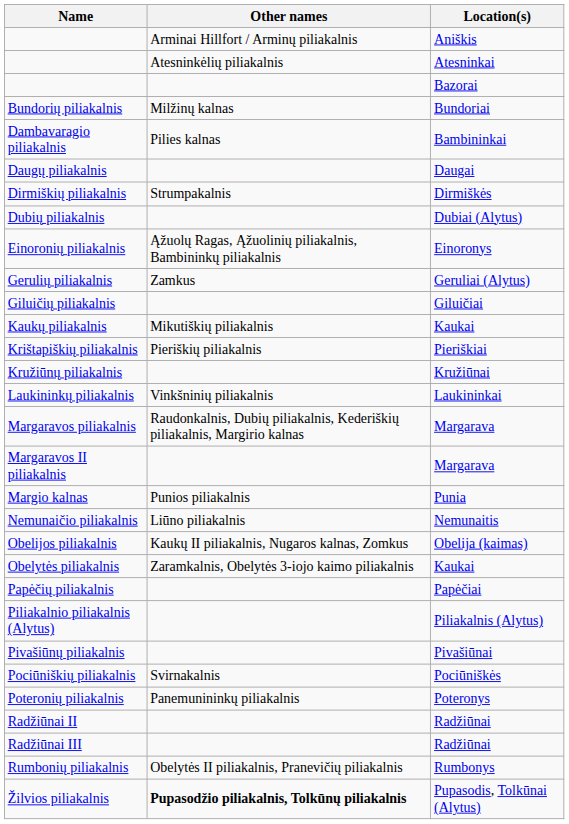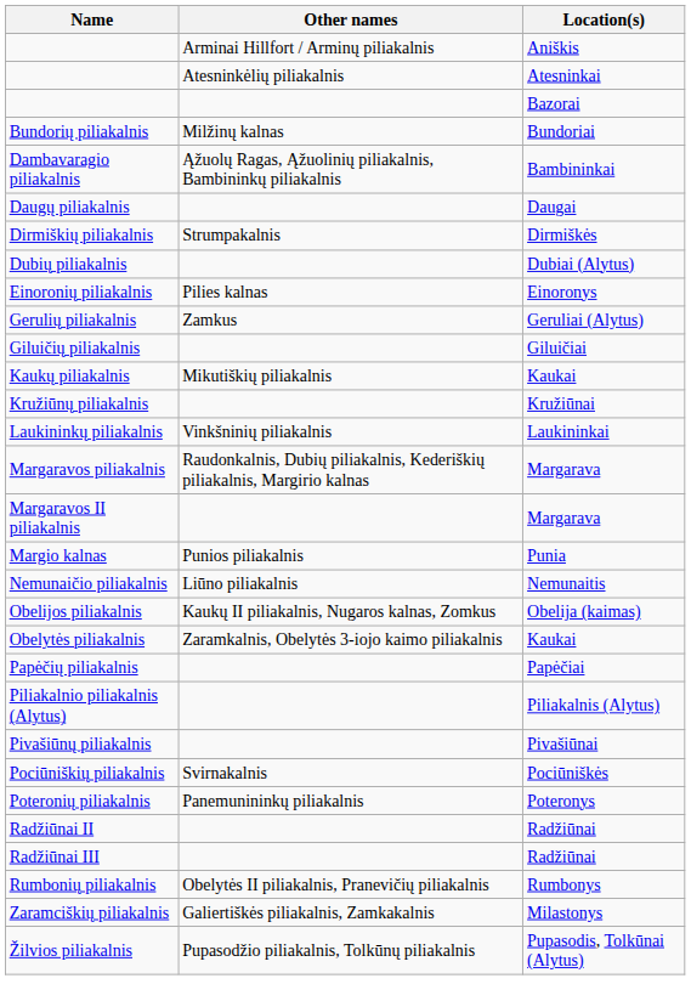Dambavaragio piliakalnis | Other names: Pilies kalnas -> Ąžuolų Ragas, Ąžuolinių piliakalnis, Bambininkų piliakalnis
Einoronių piliakalnis | Other names: Ąžuolų Ragas, Ąžuolinių piliakalnis, Bambininkų piliakalnis -> Pilies kalnas
- row: Krištapiškių piliakalnis | Pieriškių piliakalnis | Pieriškiai
+ row: Zaramciškių piliakalnis | Galiertiškės piliakalnis, Zamkakalnis | Milastonys
Žilvios piliakalnis | Other names: bold -> normal
